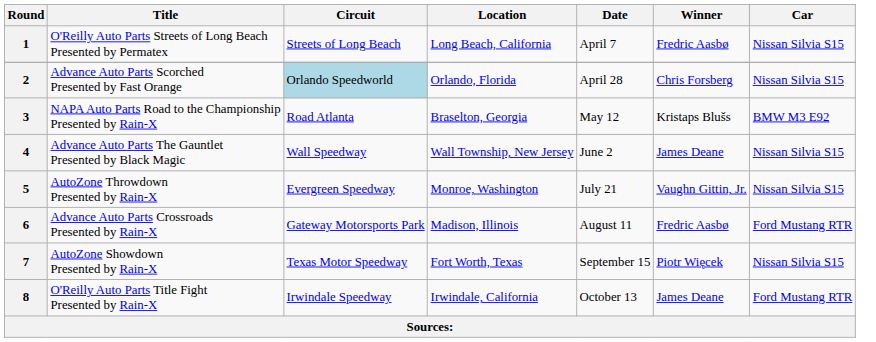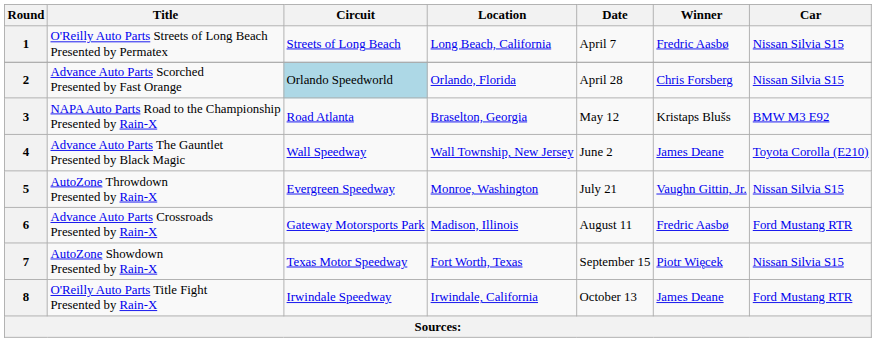4 | Car: Nissan Silvia S15 -> Toyota Corolla (E210)
